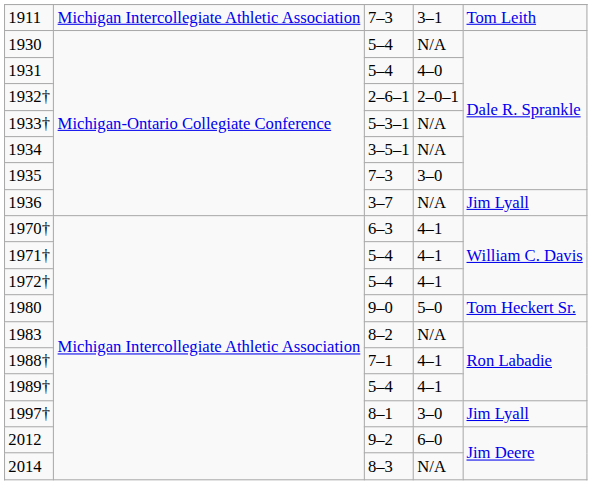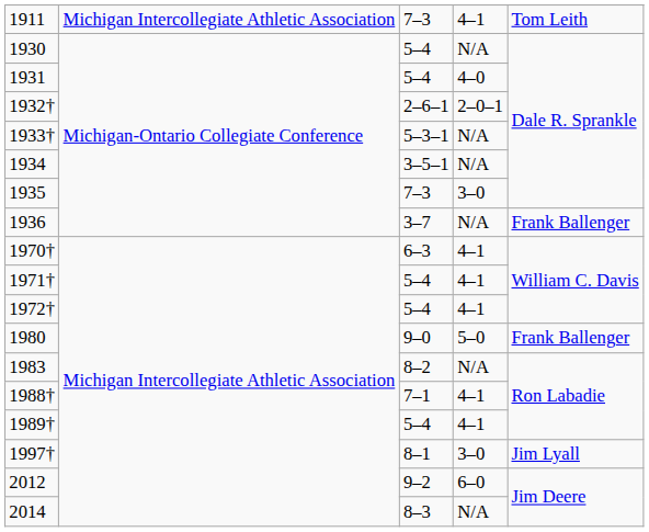1911 | column 4: 3–1 -> 4–1
1936 | column 5: Jim Lyall -> Frank Ballenger
1980 | column 5: Tom Heckert Sr. -> Frank Ballenger
